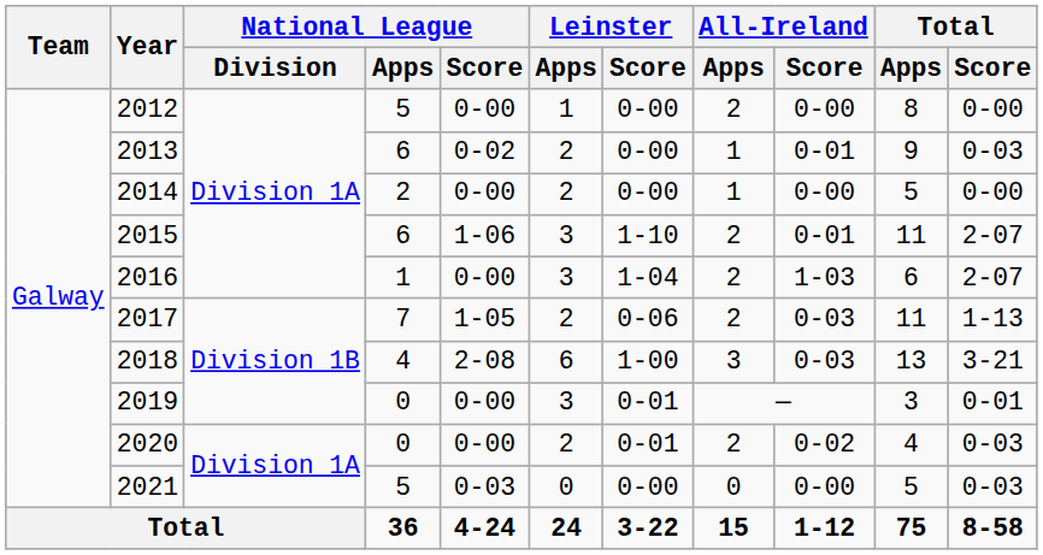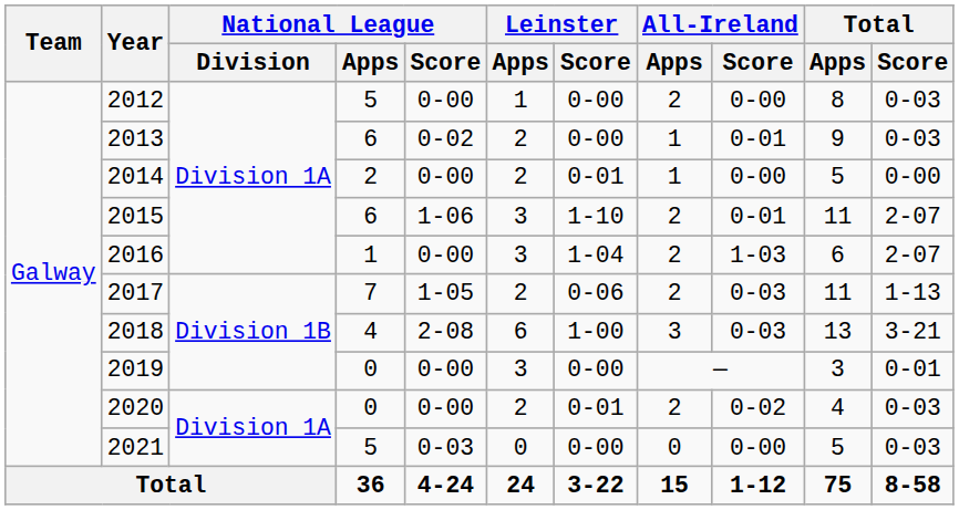2012 | Total / Score: 0-00 -> 0-03
2014 | Leinster / Score: 0-00 -> 0-01
2019 | Leinster / Score: 0-01 -> 0-00
